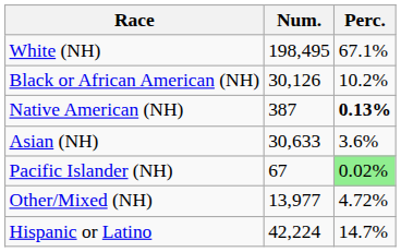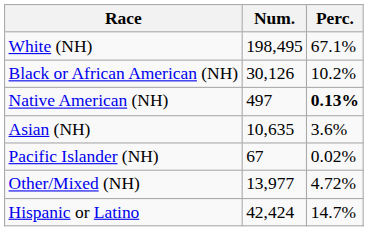Native American (NH) | Num.: 387 -> 497
Asian (NH) | Num.: 30,633 -> 10,635
Pacific Islander (NH) | Perc.: lightgreen background -> no background
Hispanic or Latino | Num.: 42,224 -> 42,424
